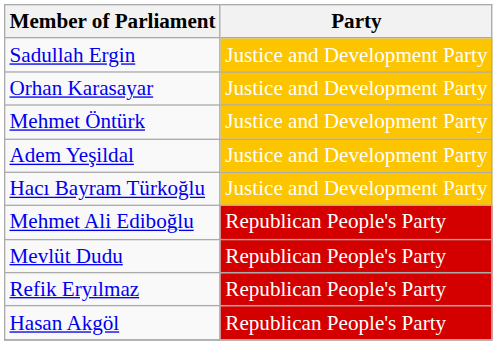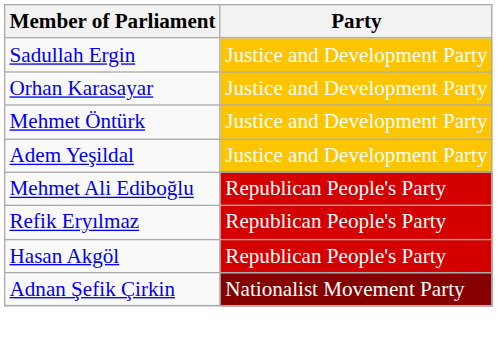- row: Hacı Bayram Türkoğlu | Justice and Development Party
- row: Mevlüt Dudu | Republican People's Party
+ row: Adnan Şefik Çirkin | Nationalist Movement Party
